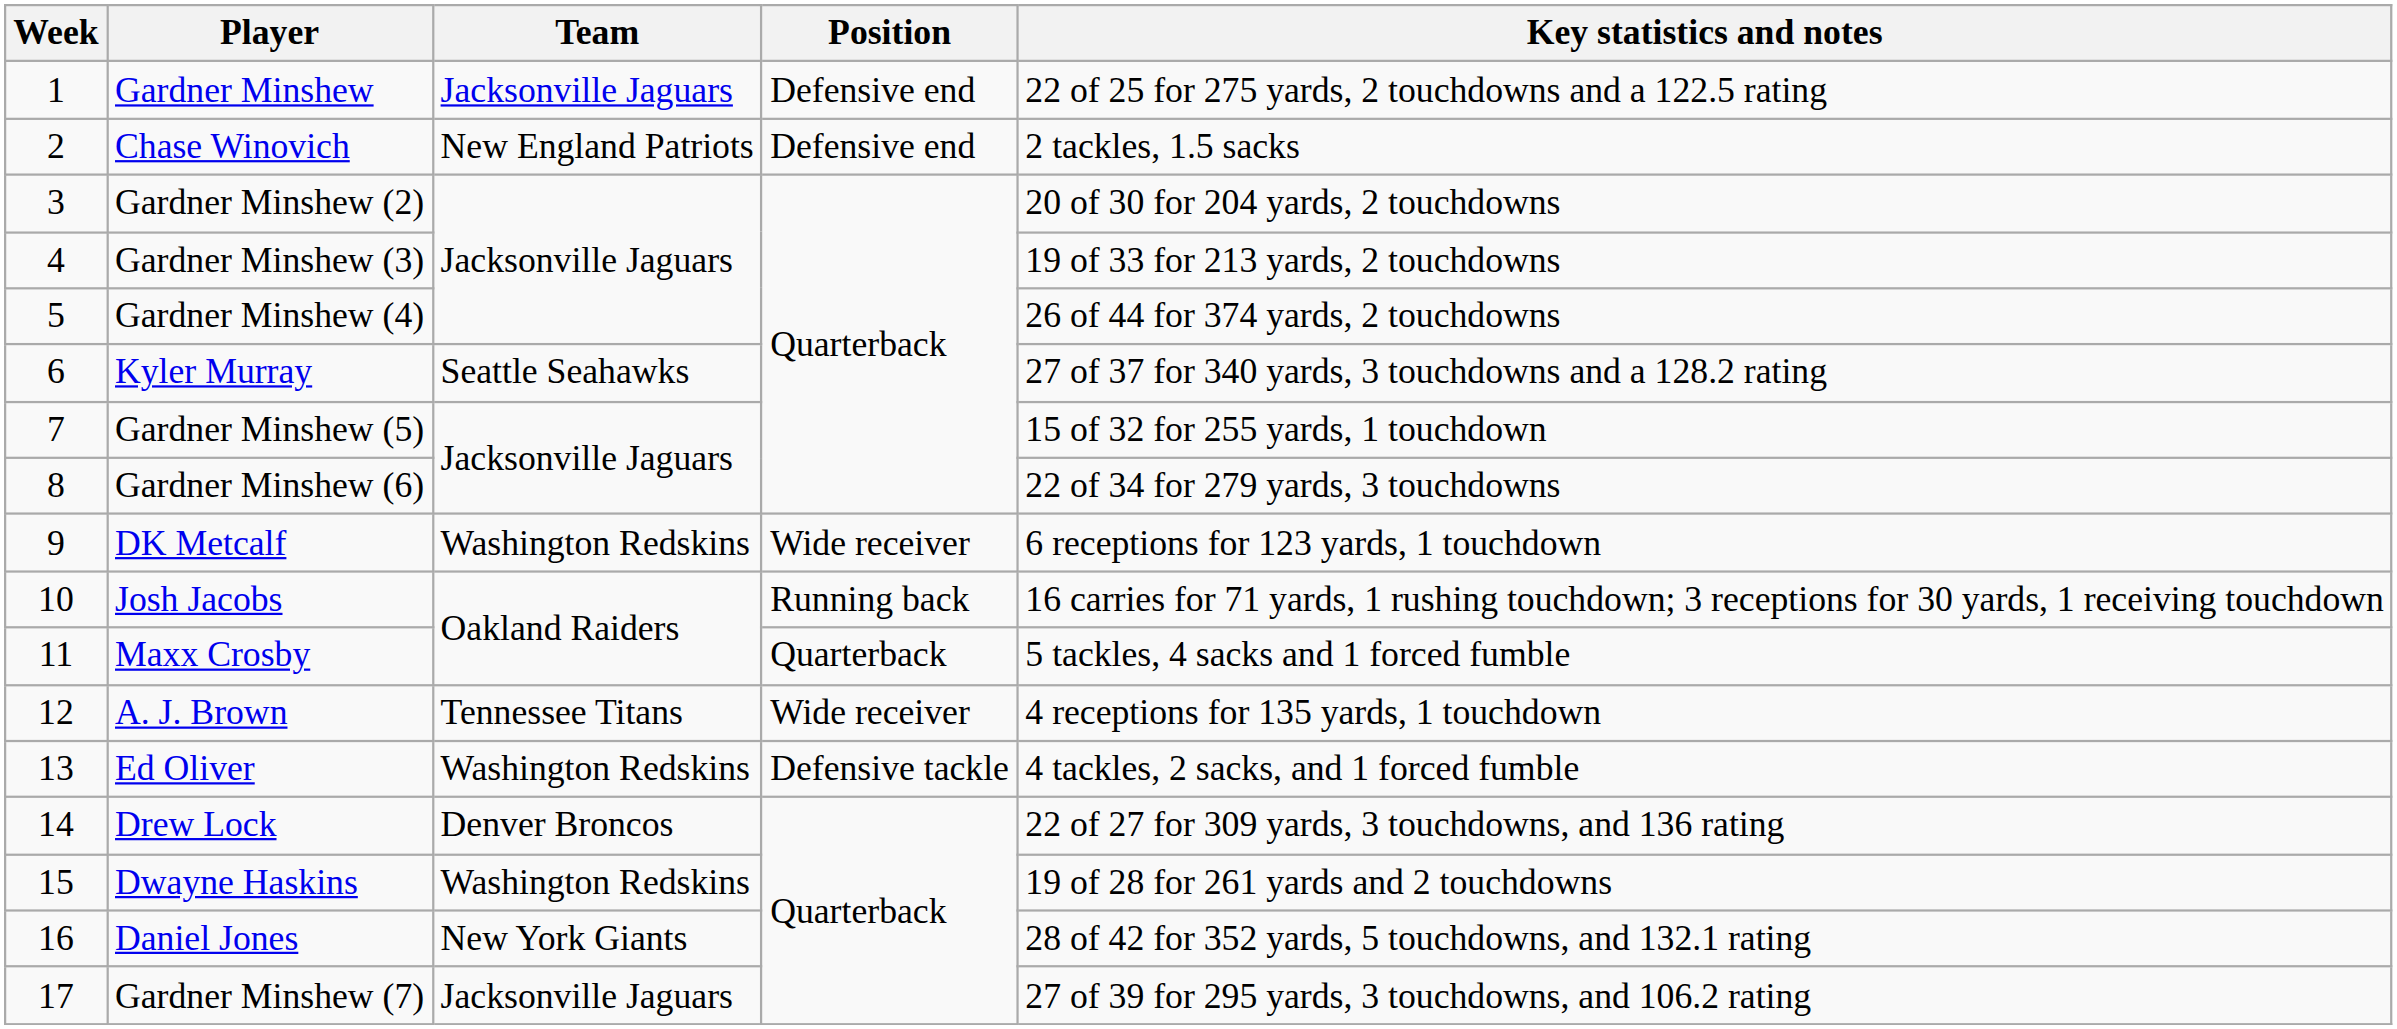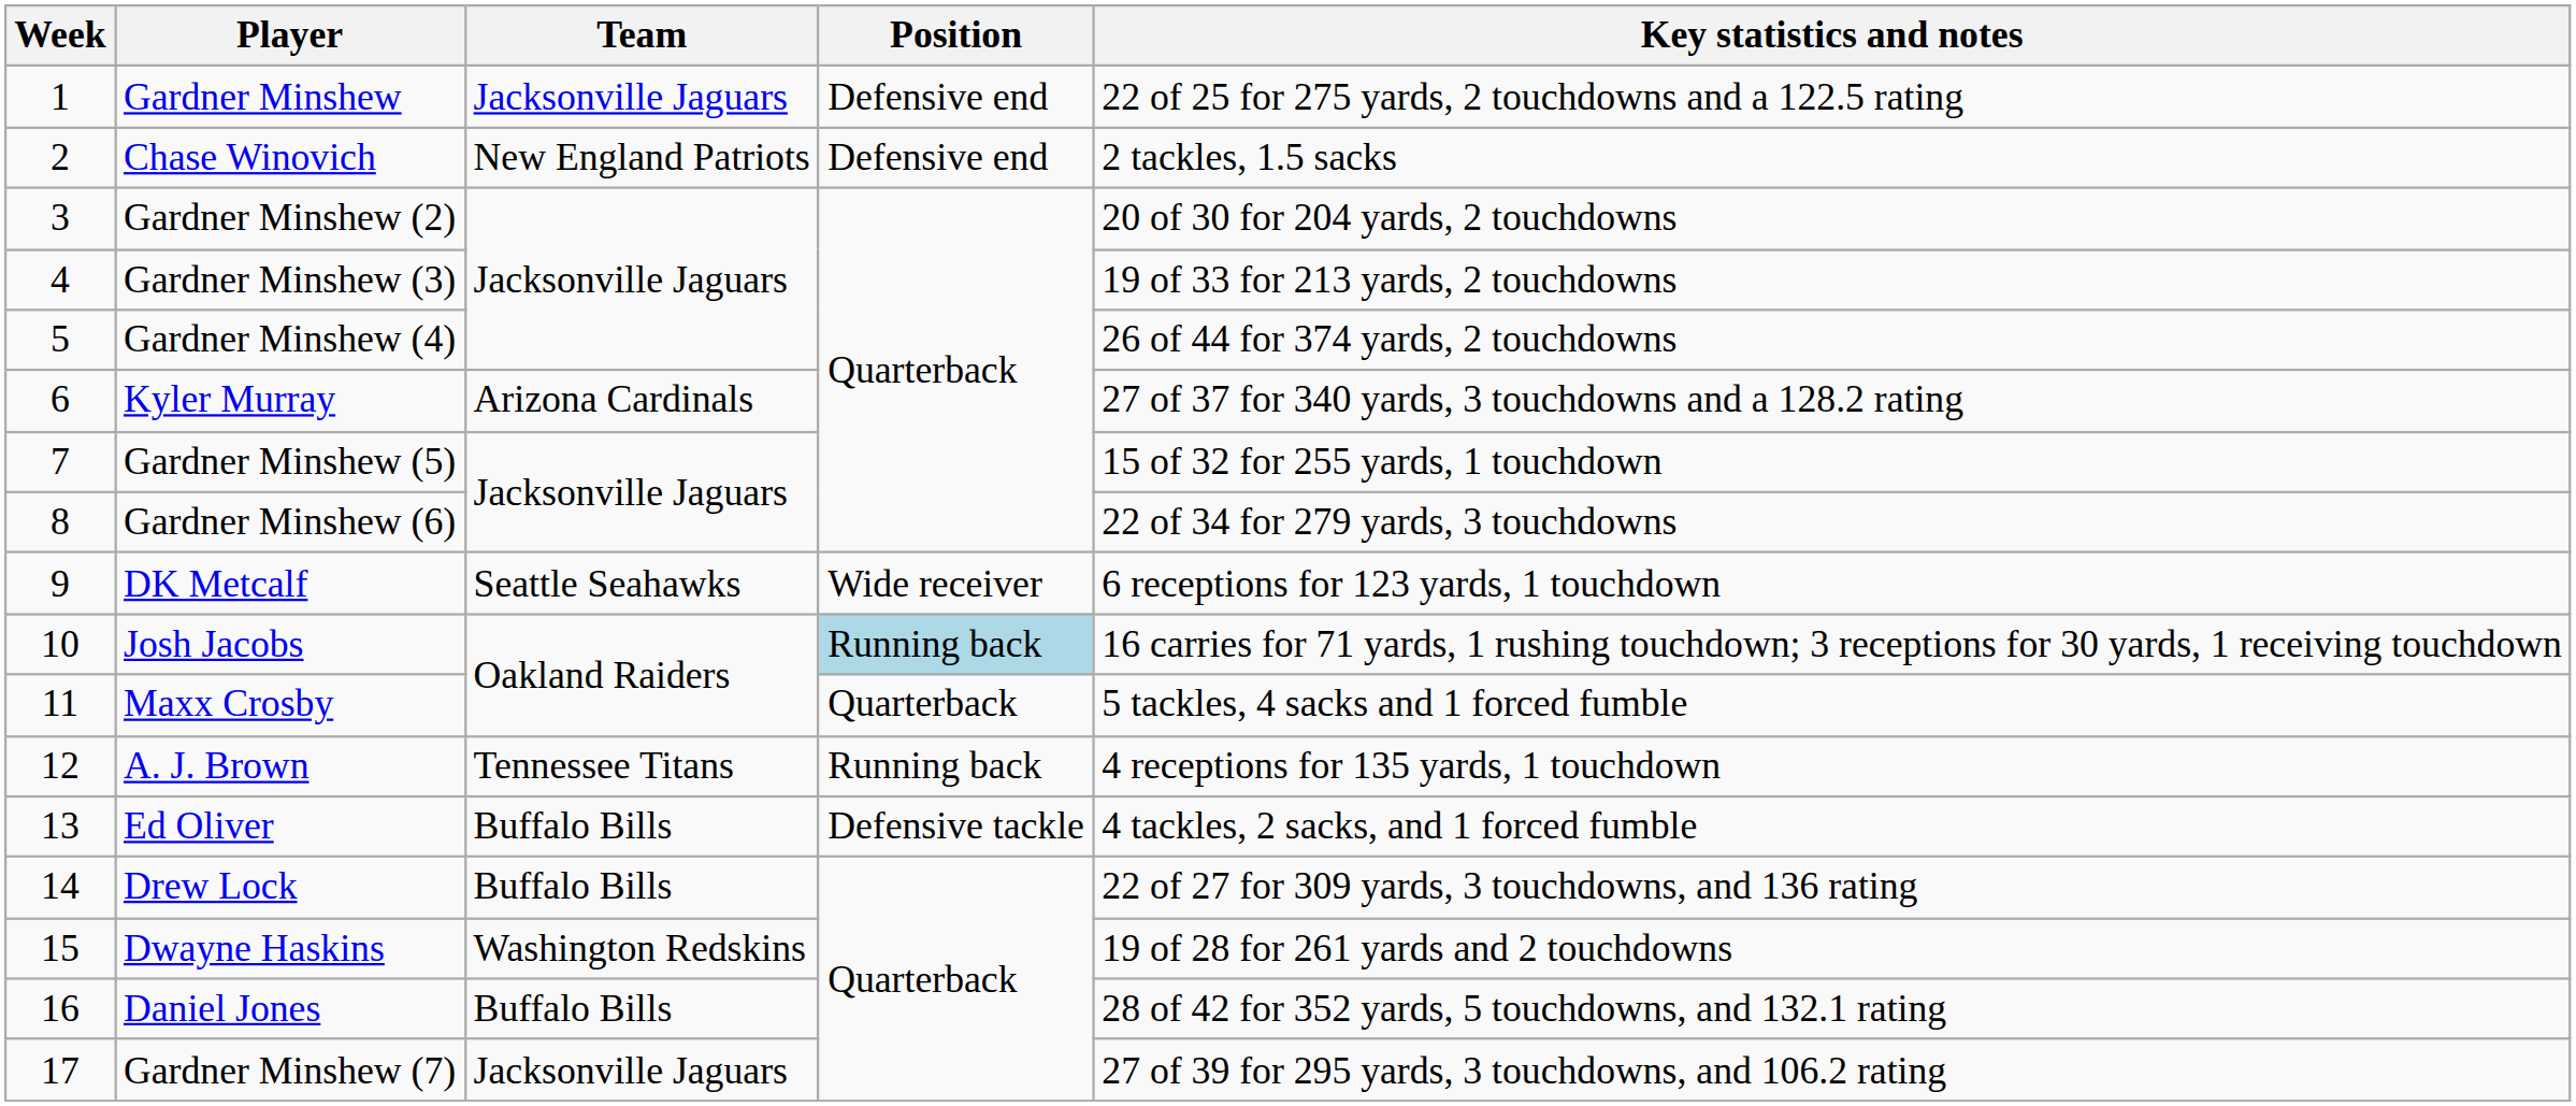Kyler Murray | Team: Seattle Seahawks -> Arizona Cardinals
DK Metcalf | Team: Washington Redskins -> Seattle Seahawks
Josh Jacobs | Position: no background -> lightblue background
A. J. Brown | Position: Wide receiver -> Running back
Ed Oliver | Team: Washington Redskins -> Buffalo Bills
Drew Lock | Team: Denver Broncos -> Buffalo Bills
Daniel Jones | Team: New York Giants -> Buffalo Bills
